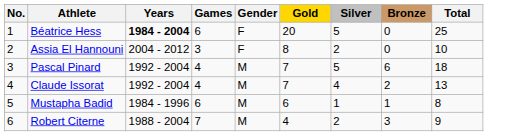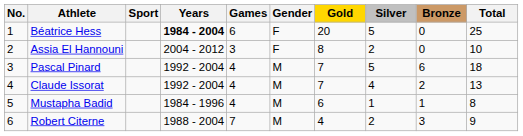+ column: Sport
Mustapha Badid | Games: 6 -> 4
